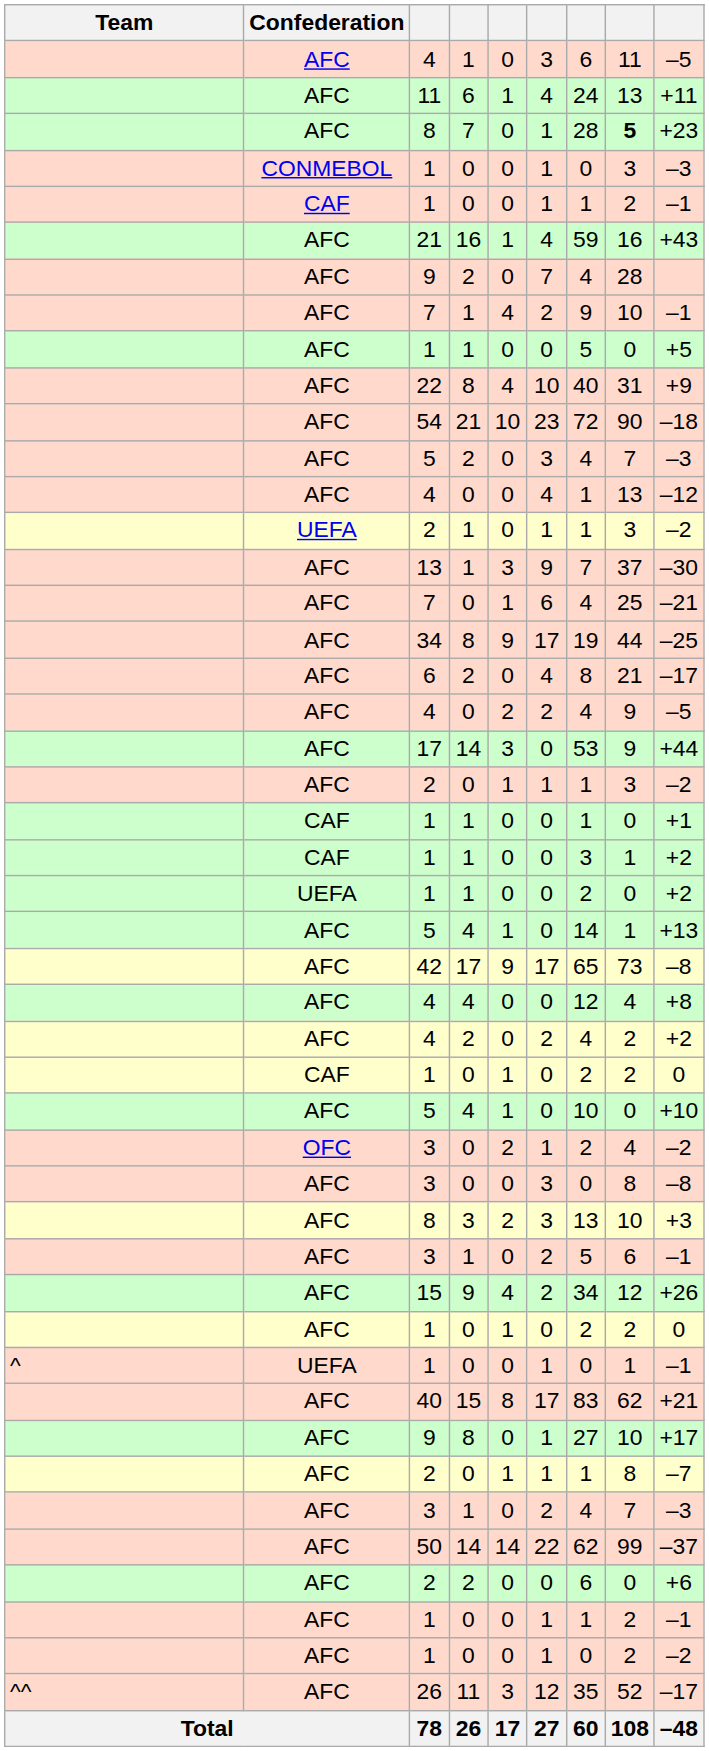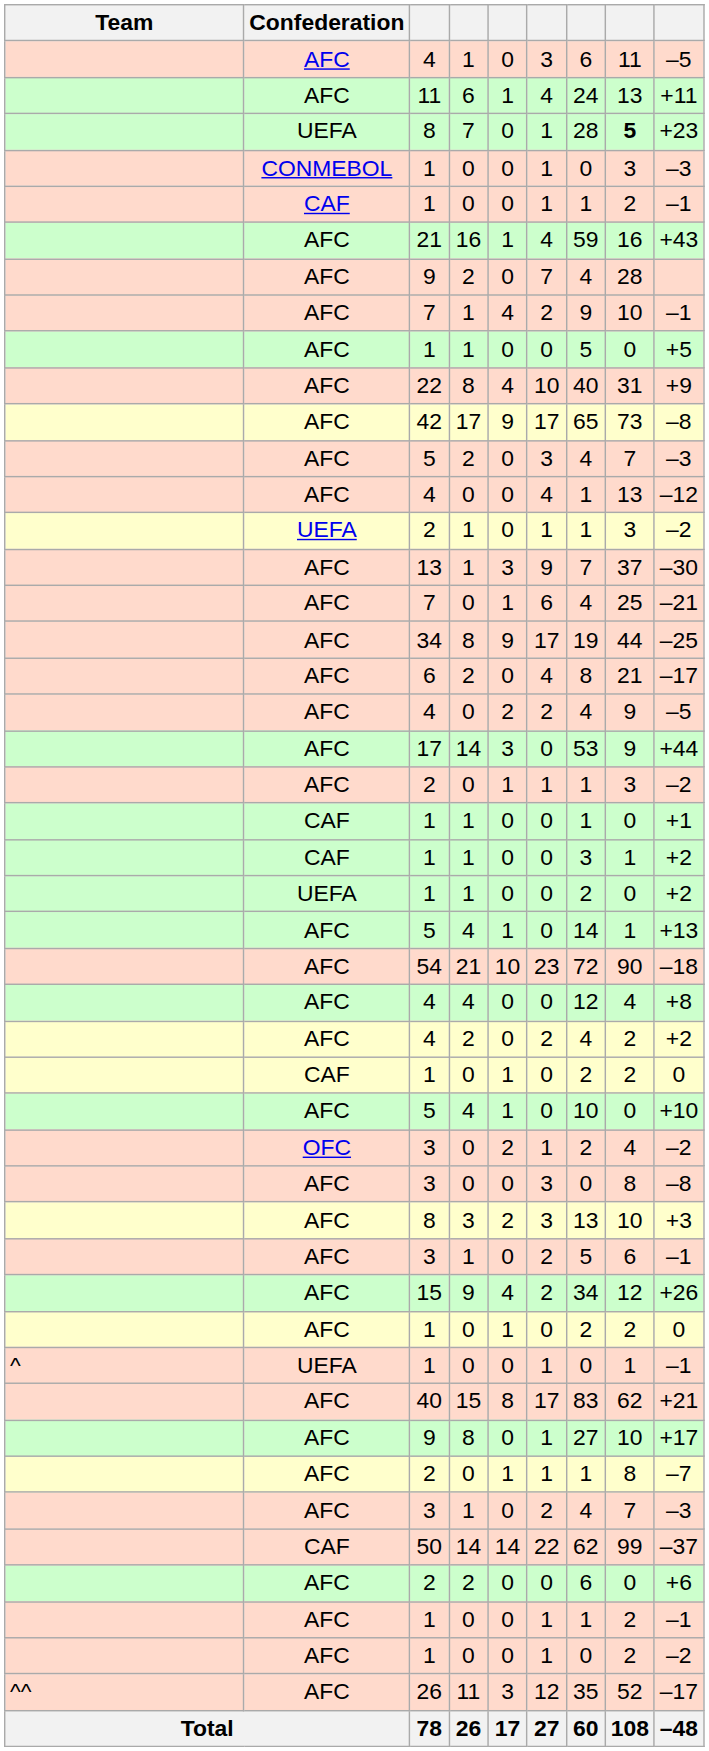8 / 7 | Confederation: AFC -> UEFA
rows swapped: 42 <-> 54
50 | Confederation: AFC -> CAF
